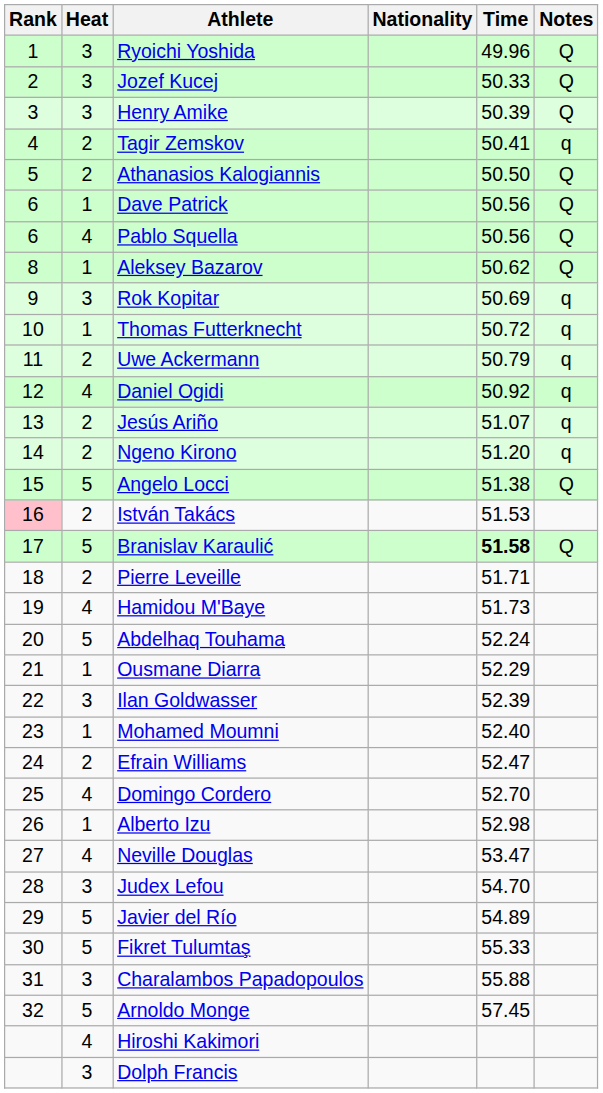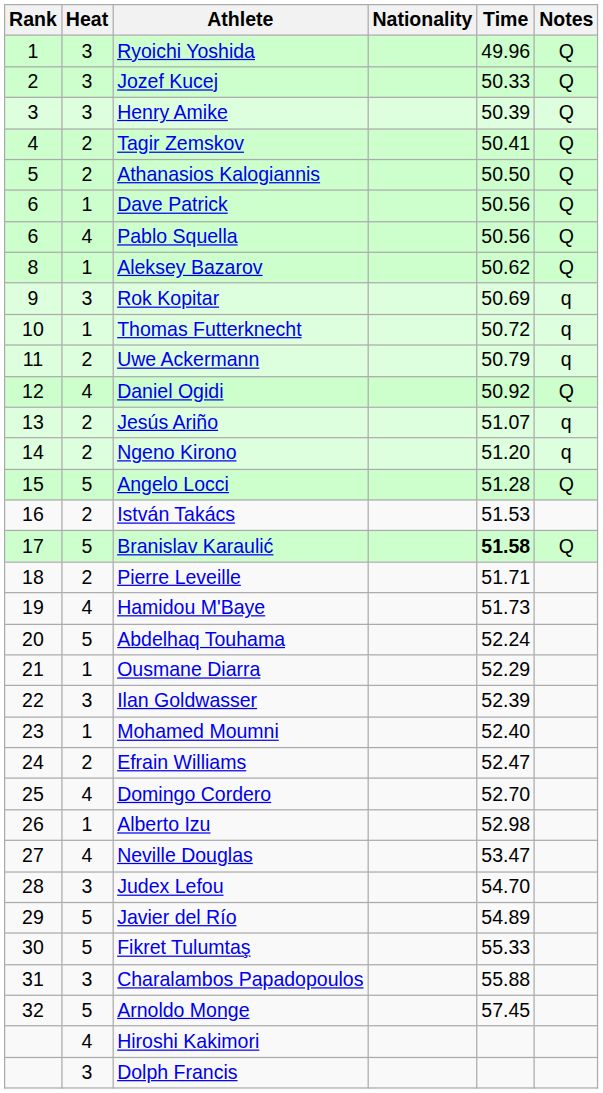Tagir Zemskov | Notes: q -> Q
Daniel Ogidi | Notes: q -> Q
Angelo Locci | Time: 51.38 -> 51.28
István Takács | Rank: pink background -> no background
